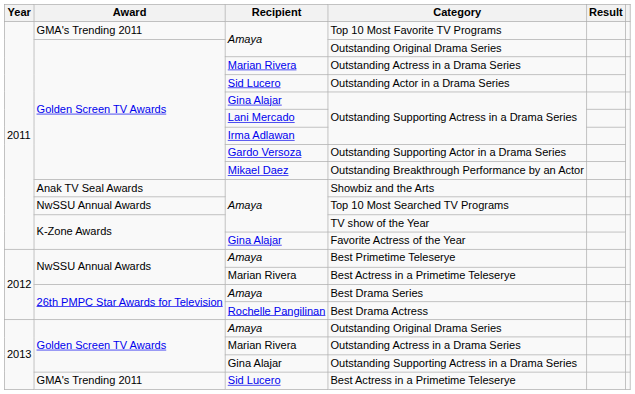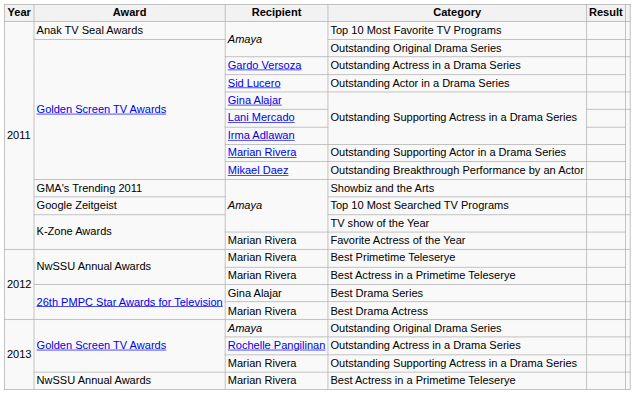Top 10 Most Favorite TV Programs | Award: GMA's Trending 2011 -> Anak TV Seal Awards
2011 / Outstanding Actress in a Drama Series | Recipient: Marian Rivera -> Gardo Versoza
Outstanding Supporting Actor in a Drama Series | Recipient: Gardo Versoza -> Marian Rivera
Showbiz and the Arts | Award: Anak TV Seal Awards -> GMA's Trending 2011
Top 10 Most Searched TV Programs | Award: NwSSU Annual Awards -> Google Zeitgeist
Favorite Actress of the Year | Recipient: Gina Alajar -> Marian Rivera
Best Primetime Teleserye | Recipient: Amaya -> Marian Rivera
Best Drama Series | Recipient: Amaya -> Gina Alajar
Best Drama Actress | Recipient: Rochelle Pangilinan -> Marian Rivera
2013 / Outstanding Actress in a Drama Series | Recipient: Marian Rivera -> Rochelle Pangilinan
2013 / Outstanding Supporting Actress in a Drama Series | Recipient: Gina Alajar -> Marian Rivera
2013 / Best Actress in a Primetime Teleserye | Award: GMA's Trending 2011 -> NwSSU Annual Awards
2013 / Best Actress in a Primetime Teleserye | Recipient: Sid Lucero -> Marian Rivera
